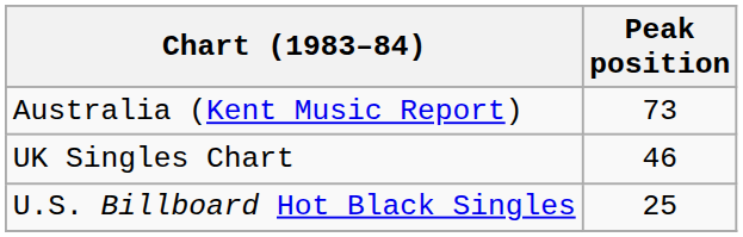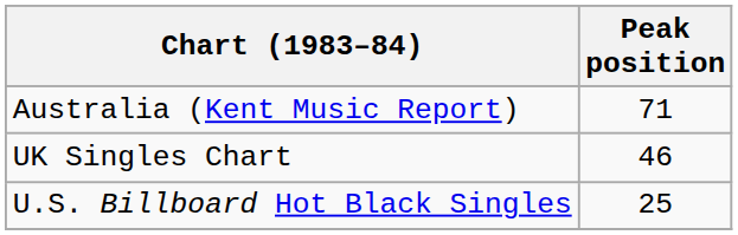Australia (Kent Music Report) | Peak position: 73 -> 71
